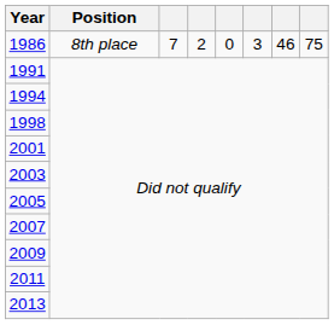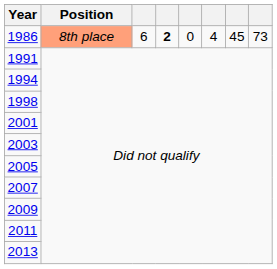1986 | Position: no background -> lightsalmon background
1986 | column 3: 7 -> 6
1986 | column 4: normal -> bold
1986 | column 6: 3 -> 4
1986 | column 7: 46 -> 45
1986 | column 8: 75 -> 73
